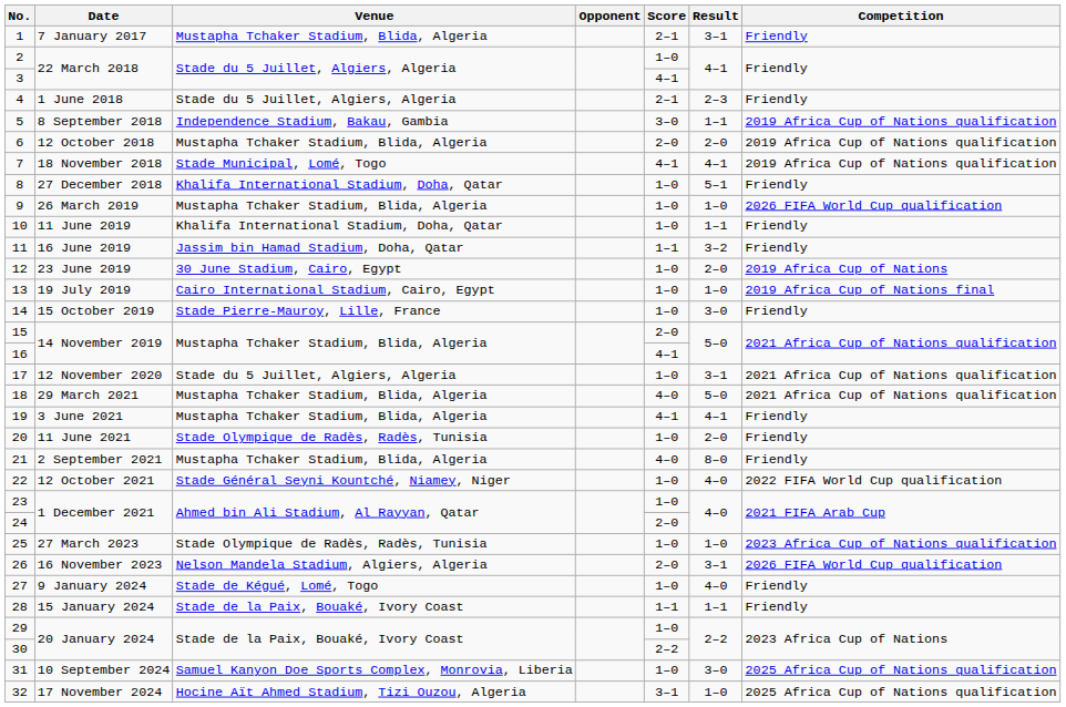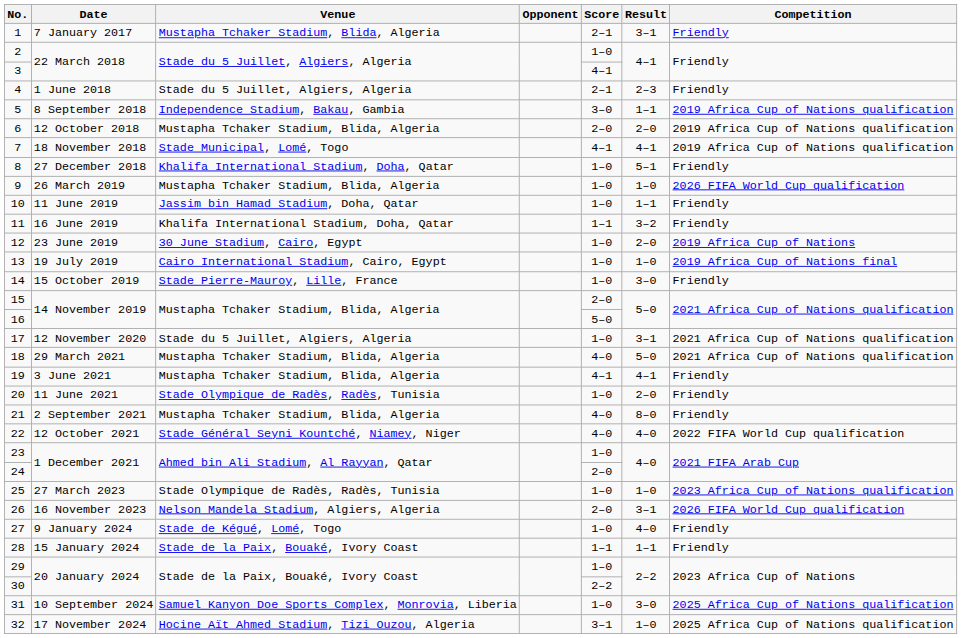10 | Venue: Khalifa International Stadium, Doha, Qatar -> Jassim bin Hamad Stadium, Doha, Qatar
11 | Venue: Jassim bin Hamad Stadium, Doha, Qatar -> Khalifa International Stadium, Doha, Qatar
16 | Score: 4–1 -> 5–0
22 | Score: 1–0 -> 4–0
